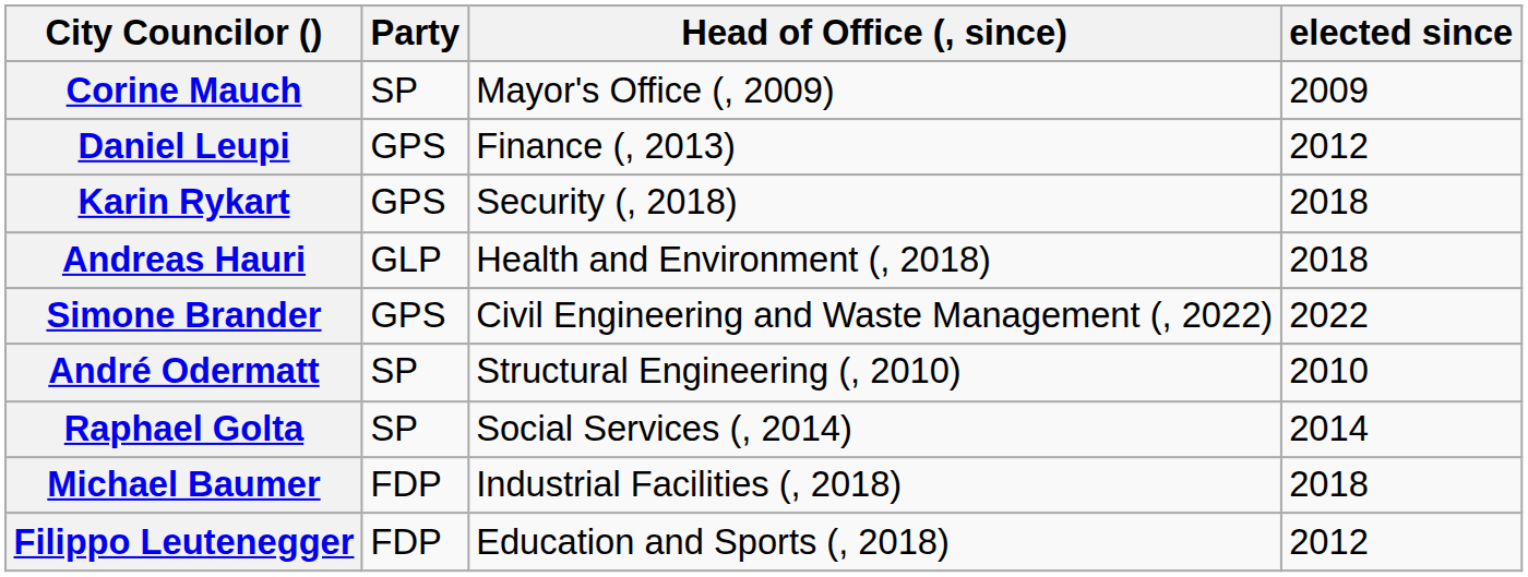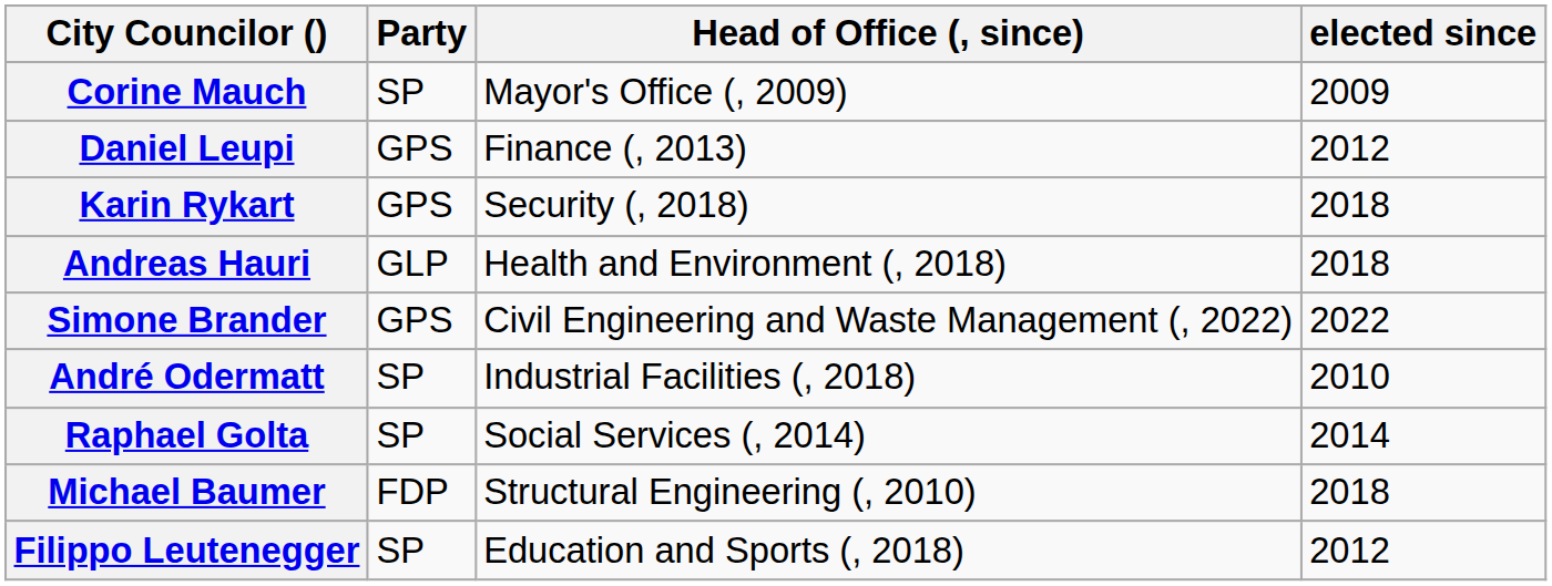André Odermatt | Head of Office (, since): Structural Engineering (, 2010) -> Industrial Facilities (, 2018)
Michael Baumer | Head of Office (, since): Industrial Facilities (, 2018) -> Structural Engineering (, 2010)
Filippo Leutenegger | Party: FDP -> SP
